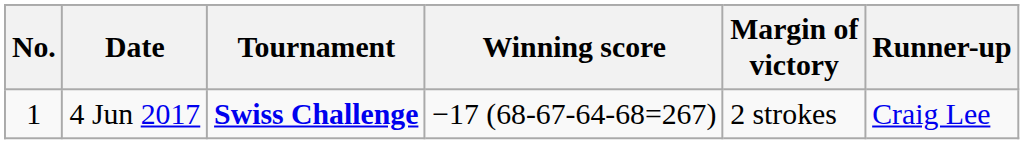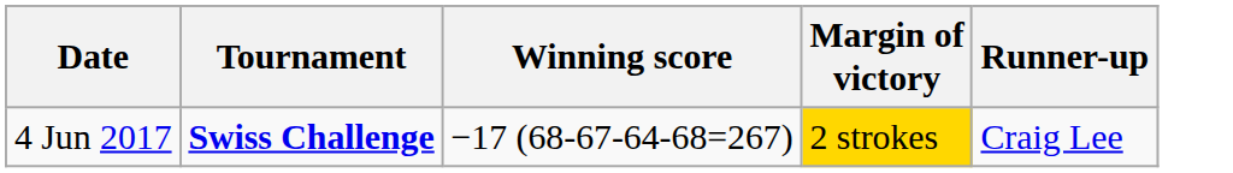- column: No. | 1
4 Jun 2017 | Margin of victory: no background -> gold background
